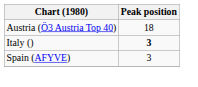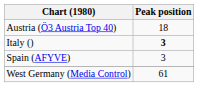+ row: West Germany (Media Control) | 61
